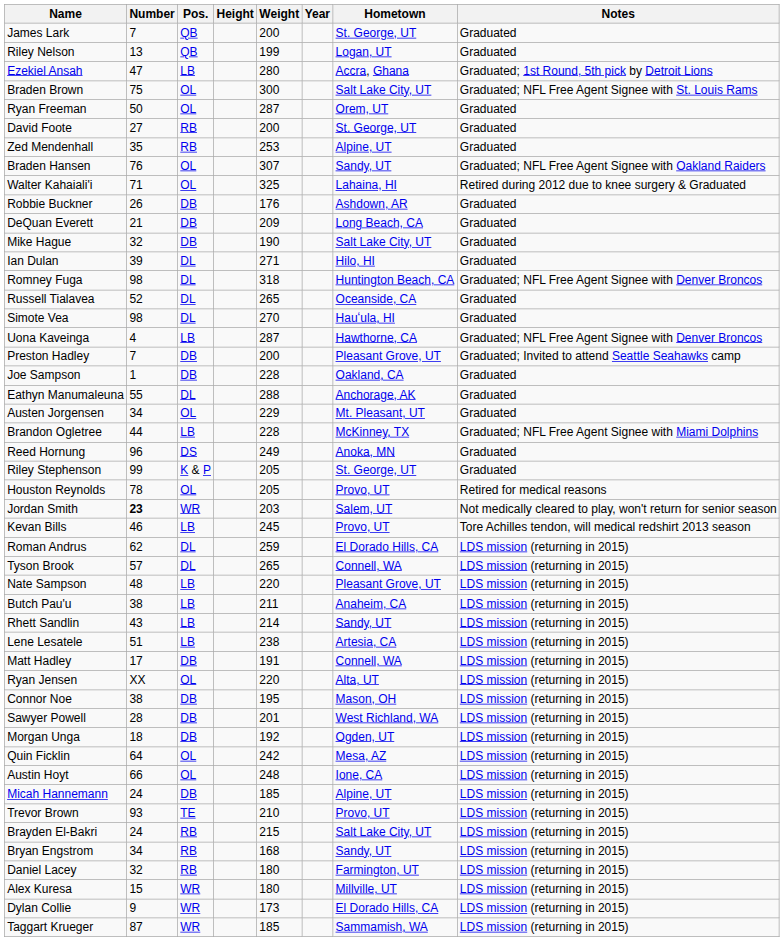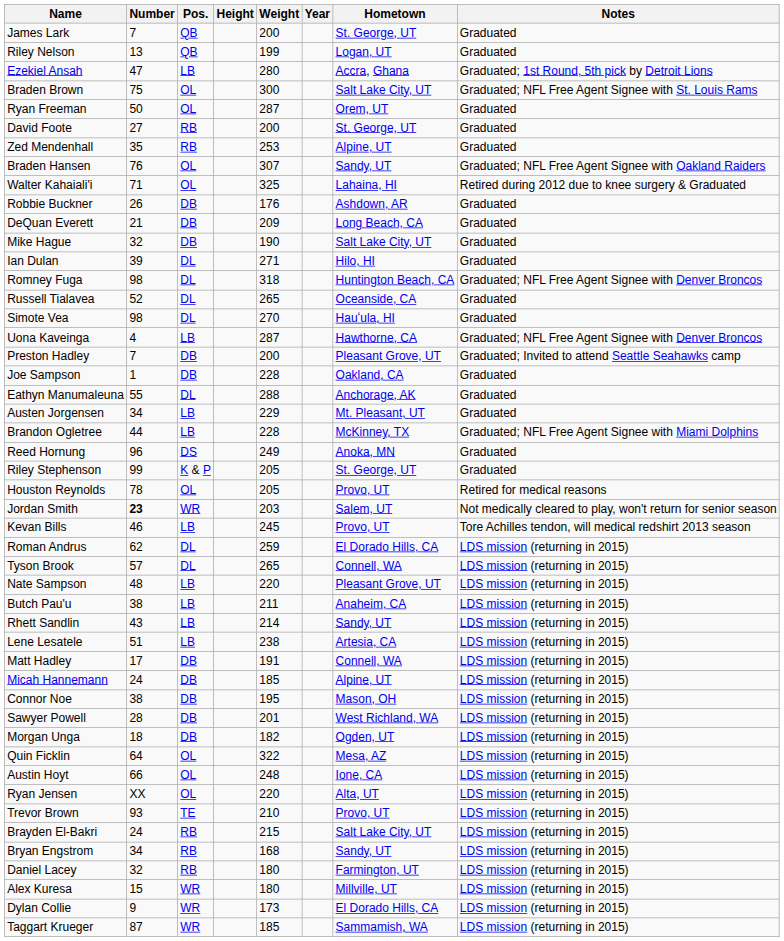Austen Jorgensen | Pos.: OL -> LB
rows swapped: Micah Hannemann <-> Ryan Jensen
Morgan Unga | Weight: 192 -> 182
Quin Ficklin | Weight: 242 -> 322
